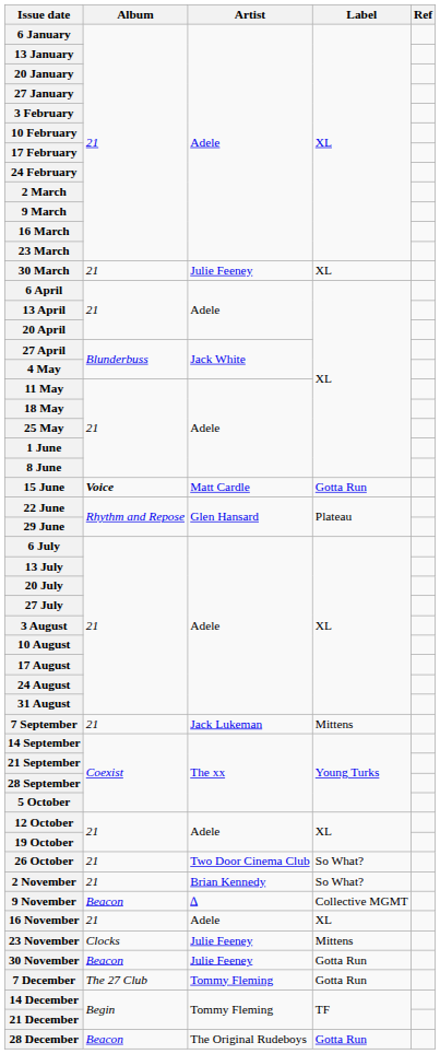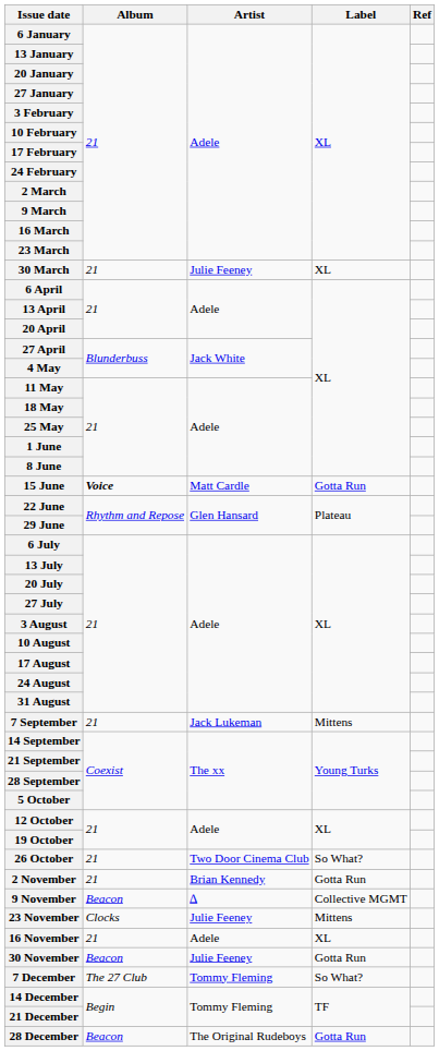2 November | Label: So What? -> Gotta Run
rows swapped: 16 November <-> 23 November
7 December | Label: Gotta Run -> So What?
